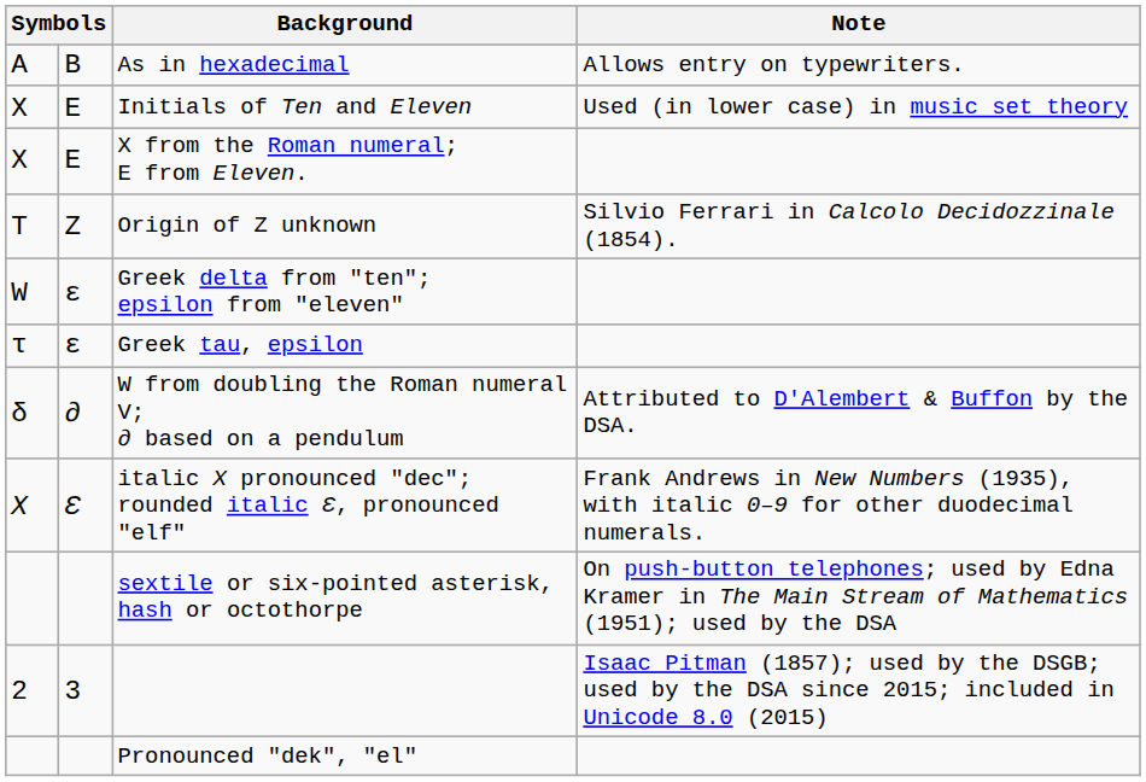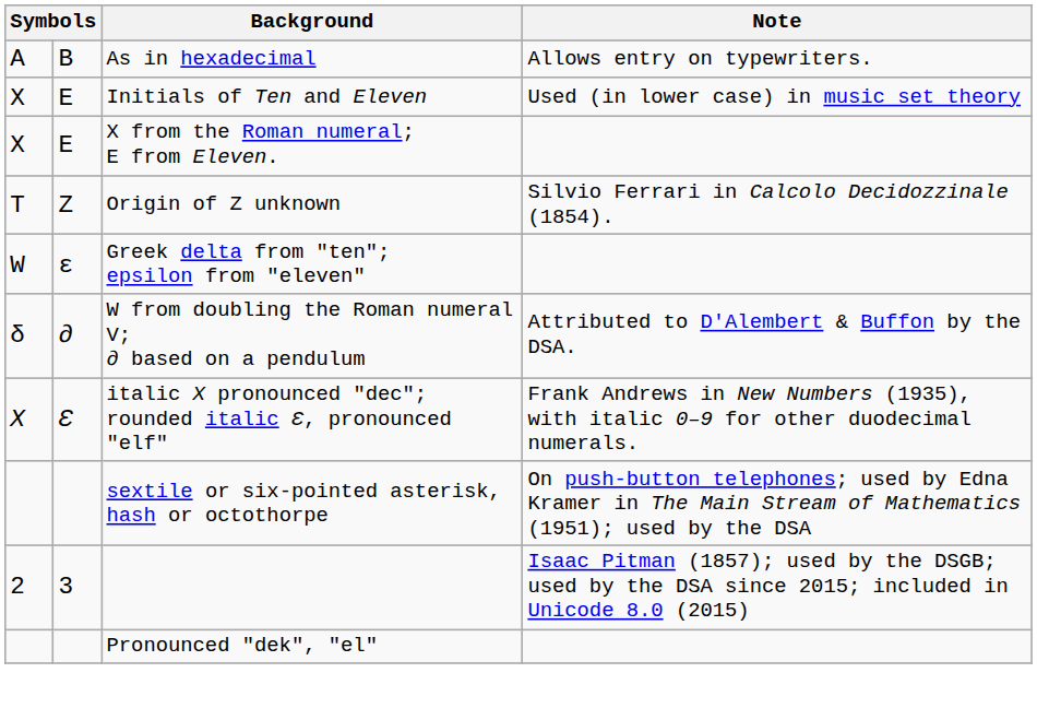- row: τ | ε | Greek tau, epsilon
